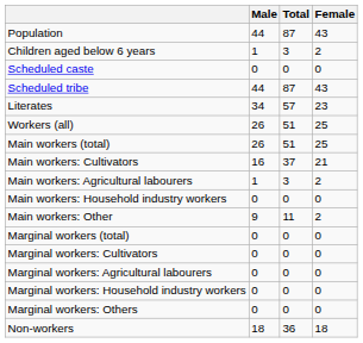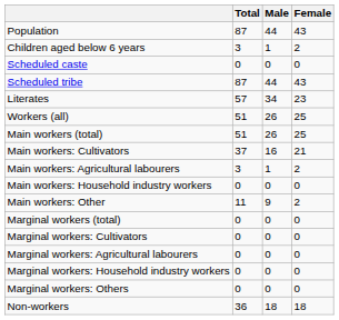columns swapped: Total <-> Male
